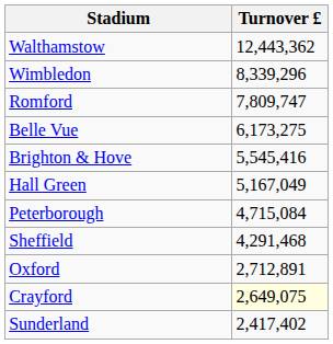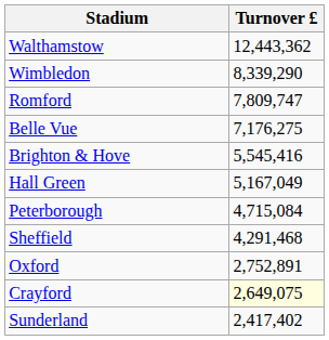Wimbledon | Turnover £: 8,339,296 -> 8,339,290
Belle Vue | Turnover £: 6,173,275 -> 7,176,275
Oxford | Turnover £: 2,712,891 -> 2,752,891
